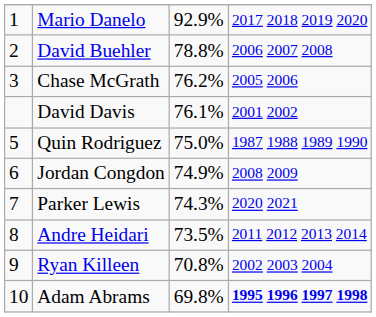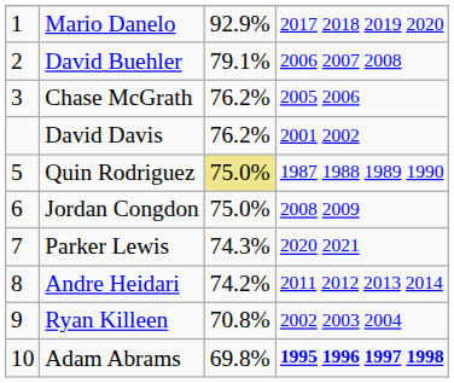David Buehler | column 3: 78.8% -> 79.1%
David Davis | column 3: 76.1% -> 76.2%
Quin Rodriguez | column 3: no background -> khaki background
Jordan Congdon | column 3: 74.9% -> 75.0%
Andre Heidari | column 3: 73.5% -> 74.2%
